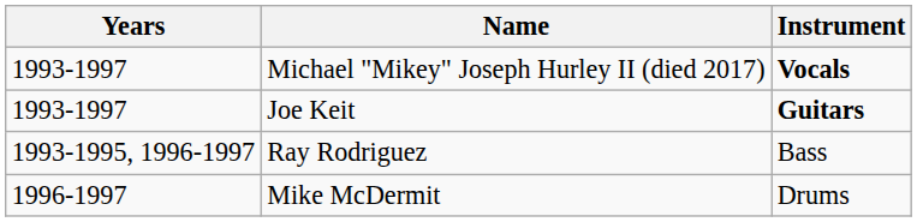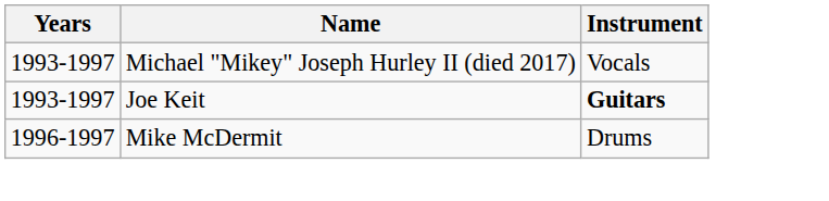Michael "Mikey" Joseph Hurley II (died 2017) | Instrument: bold -> normal
- row: 1993-1995, 1996-1997 | Ray Rodriguez | Bass
